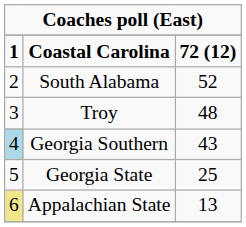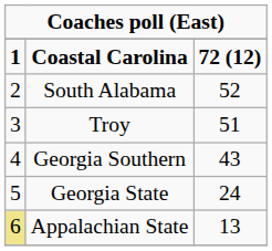Troy | column 3: 48 -> 51
Georgia Southern | column 1: lightblue background -> no background
Georgia State | column 3: 25 -> 24
